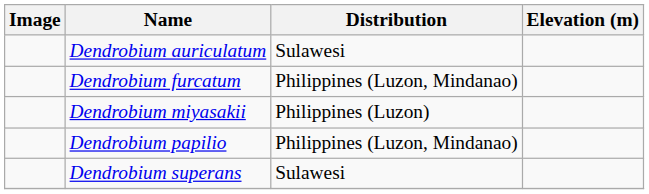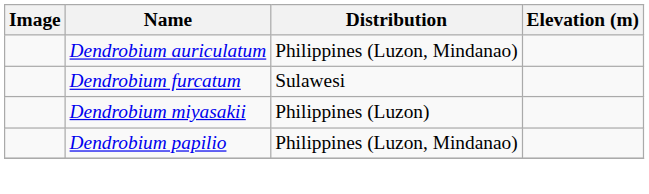Dendrobium auriculatum | Distribution: Sulawesi -> Philippines (Luzon, Mindanao)
Dendrobium furcatum | Distribution: Philippines (Luzon, Mindanao) -> Sulawesi
- row: Dendrobium superans | Sulawesi
